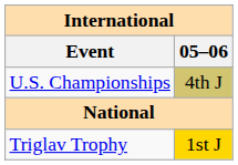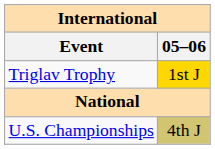rows swapped: Triglav Trophy <-> U.S. Championships
